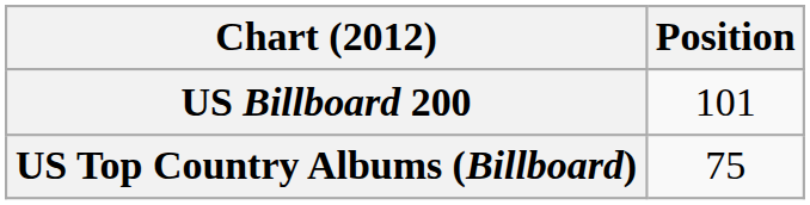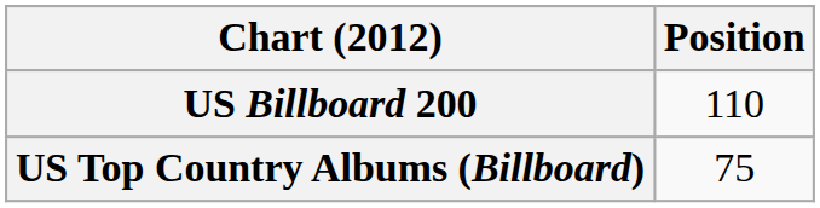US Billboard 200 | Position: 101 -> 110
